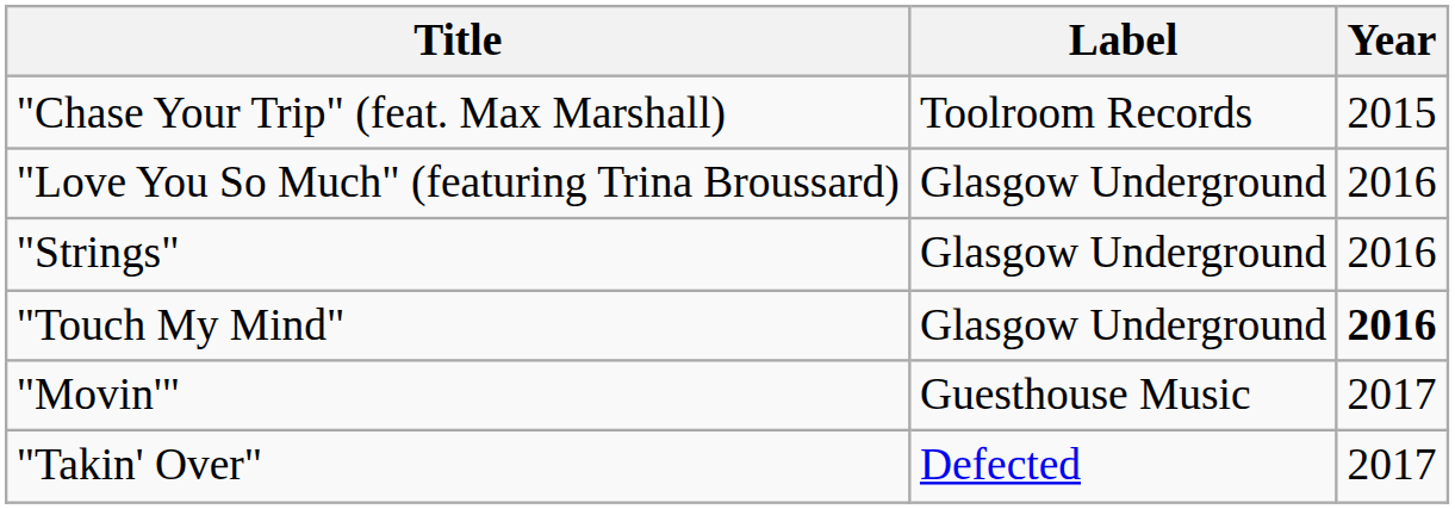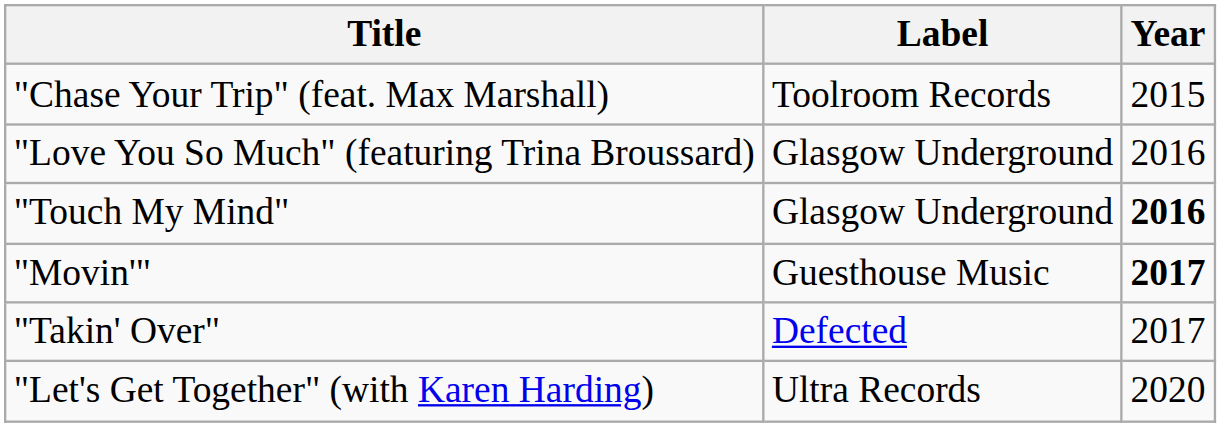- row: "Strings" | Glasgow Underground | 2016
"Movin'" | Year: normal -> bold
+ row: "Let's Get Together" (with Karen Harding) | Ultra Records | 2020
